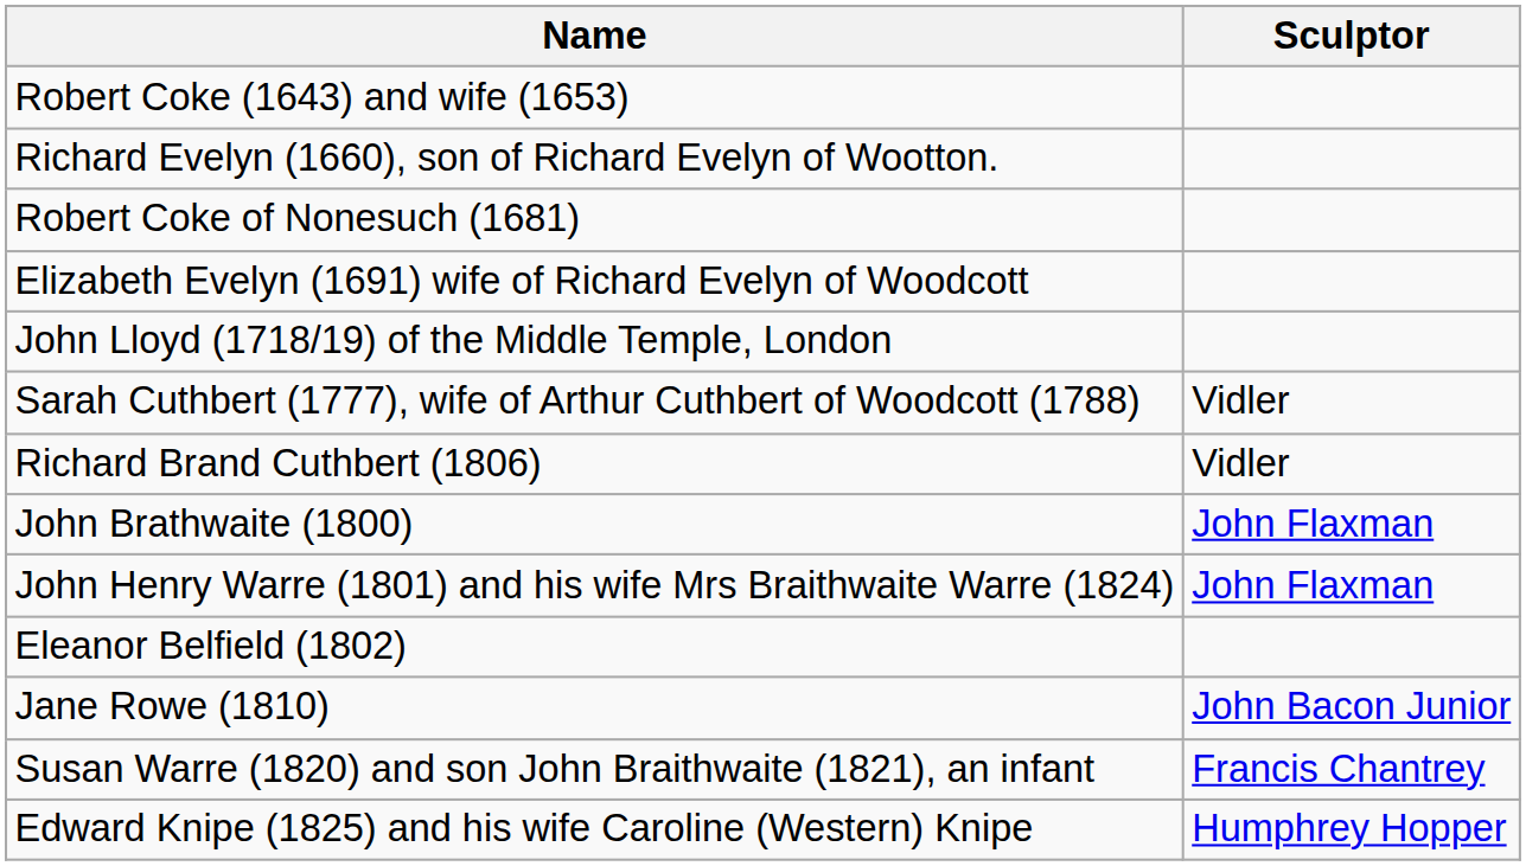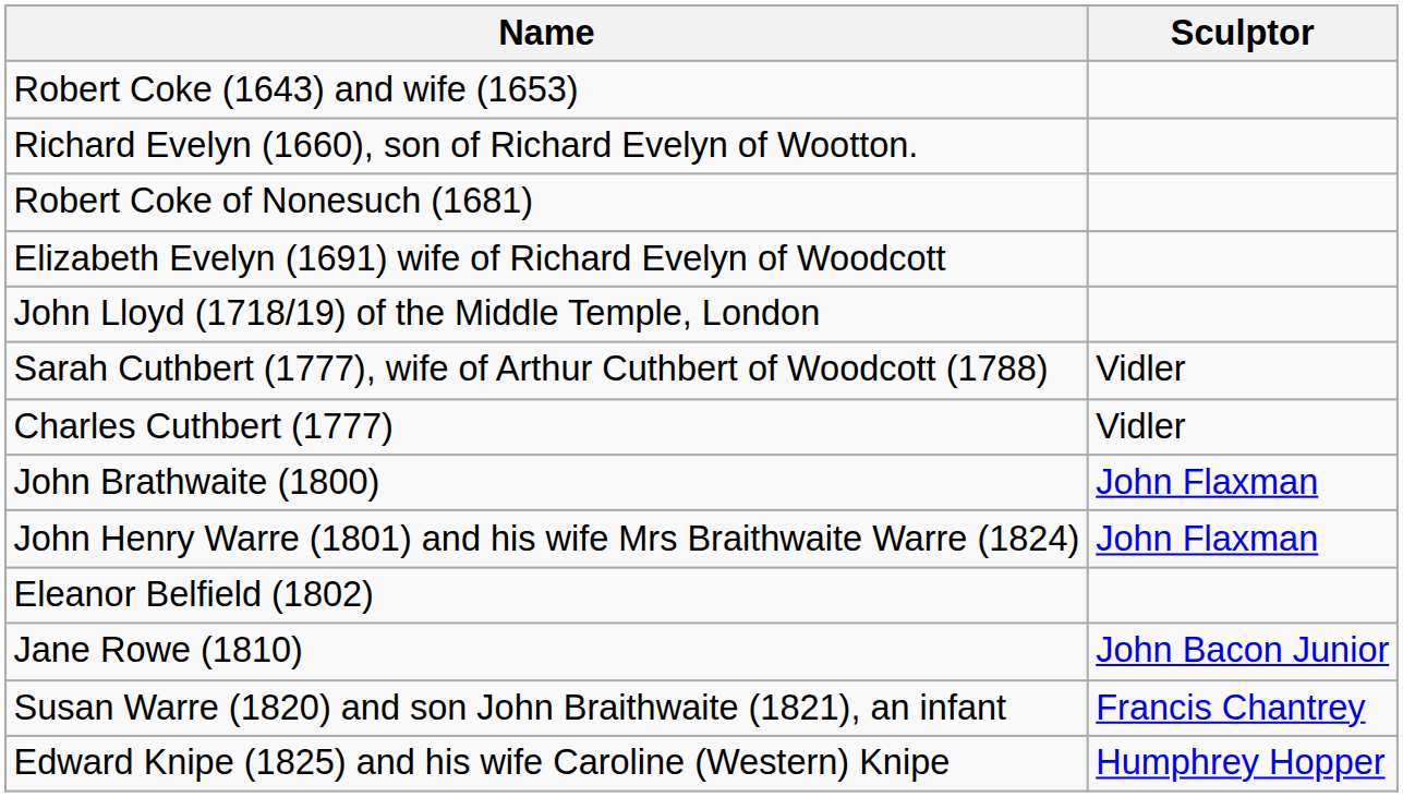+ row: Charles Cuthbert (1777) | Vidler
- row: Richard Brand Cuthbert (1806) | Vidler
